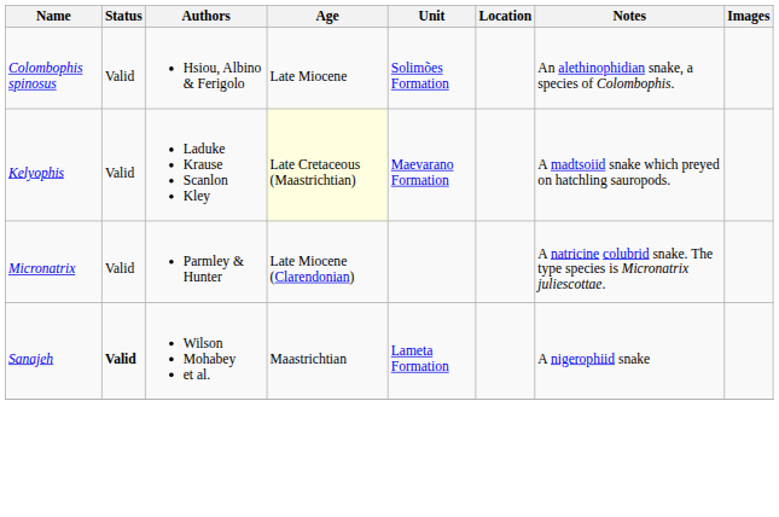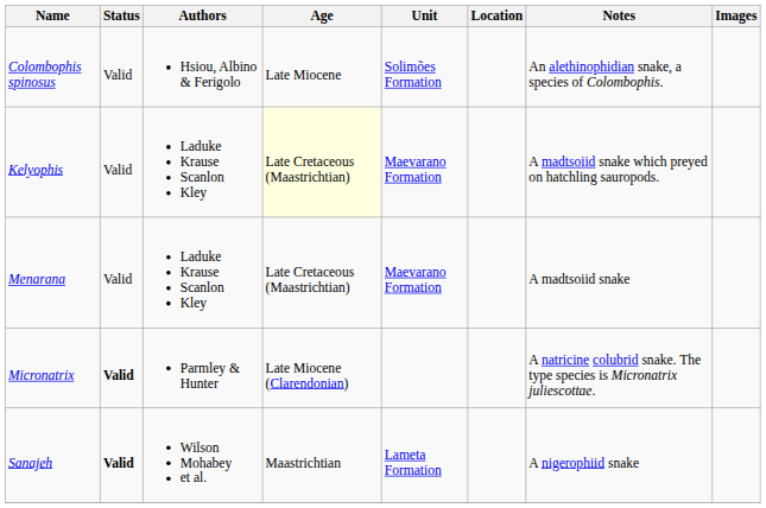+ row: Menarana | Valid | Laduke Krause Scanlon Kley | Late Cretaceous (Maastrichtian) | Maevarano Formation | A madtsoiid snake
Micronatrix | Status: normal -> bold
